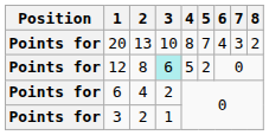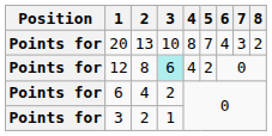12 | 4: 5 -> 4
